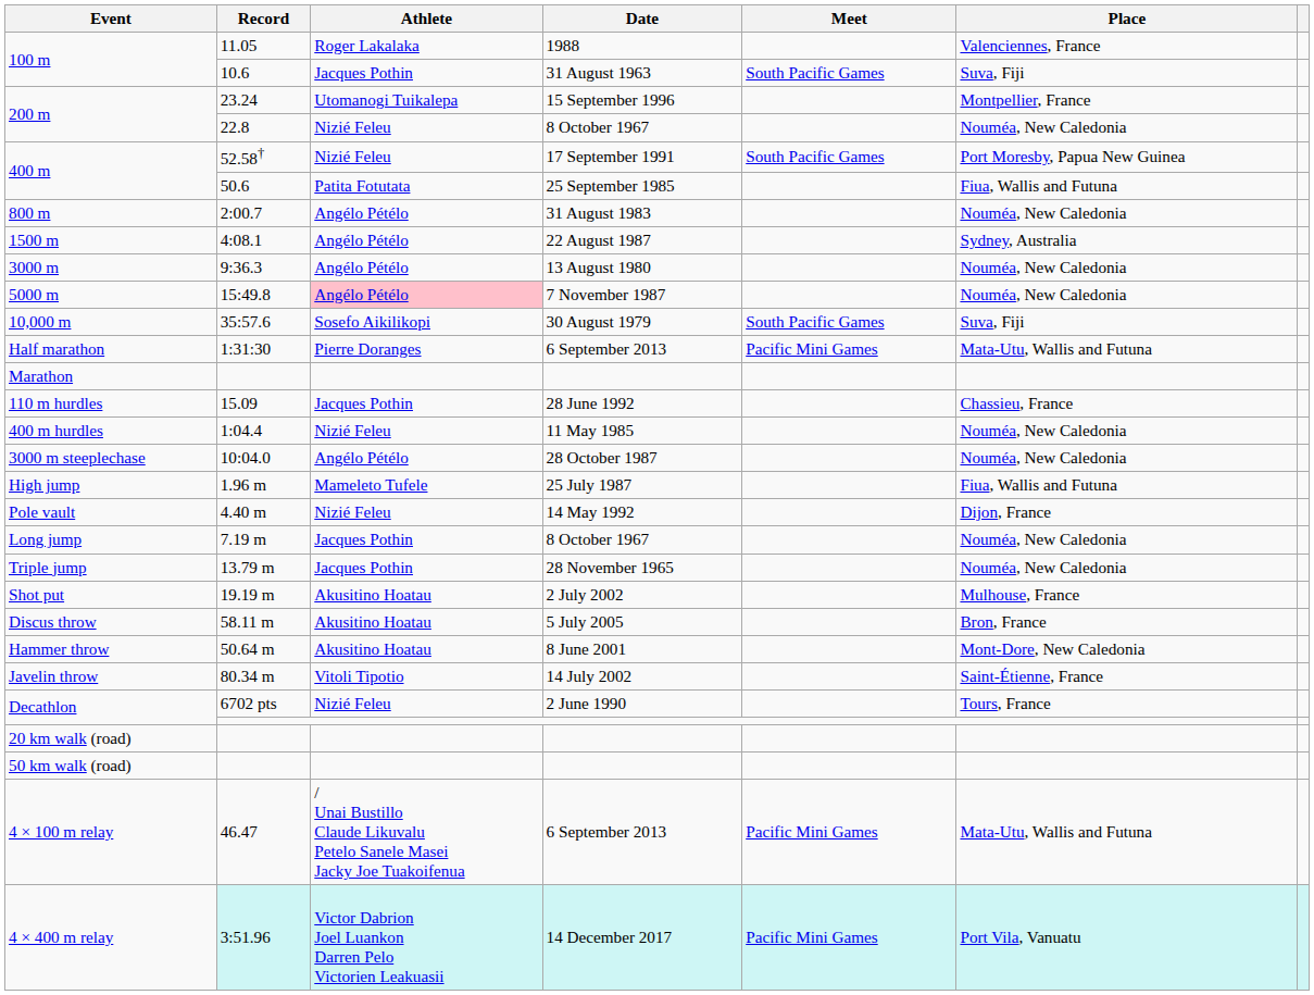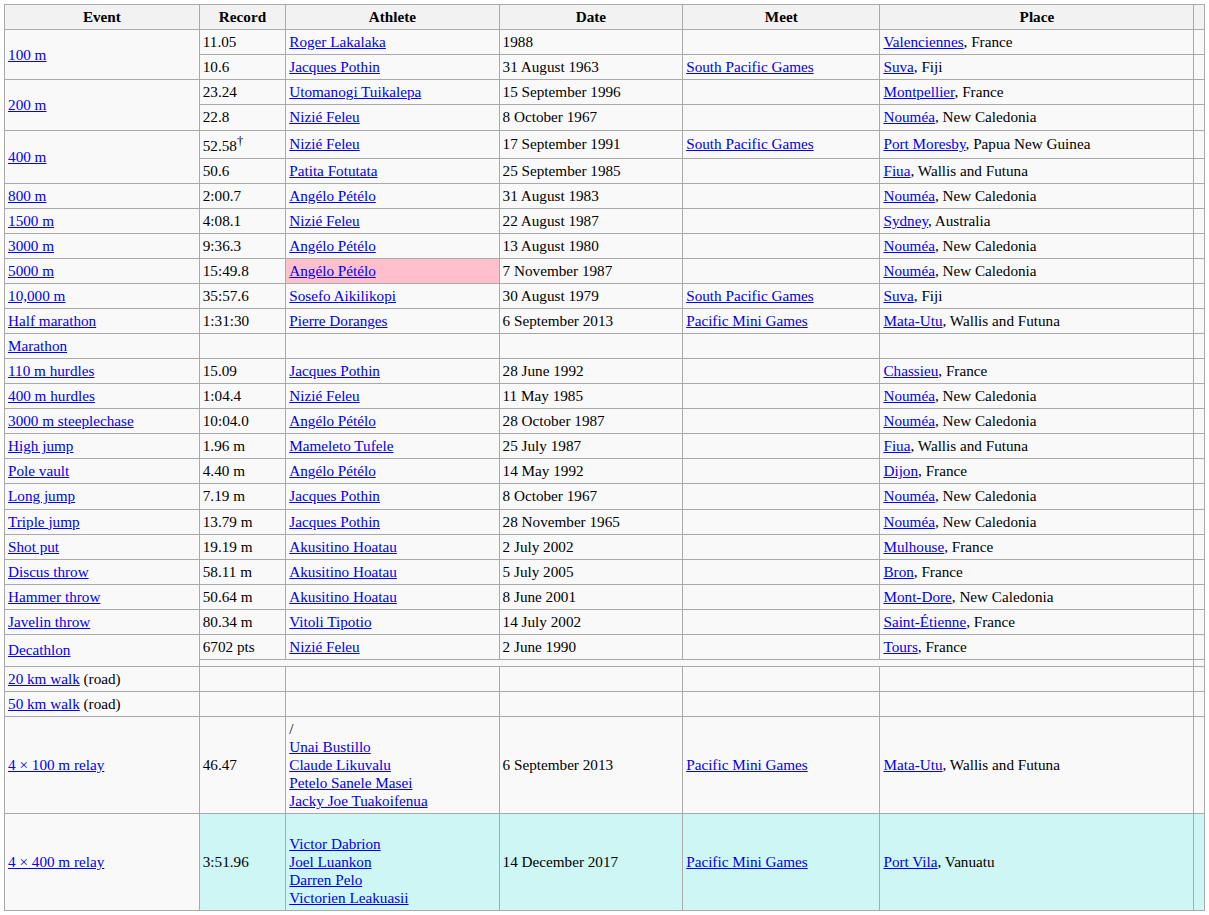4:08.1 | Athlete: Angélo Pétélo -> Nizié Feleu
4.40 m | Athlete: Nizié Feleu -> Angélo Pétélo
